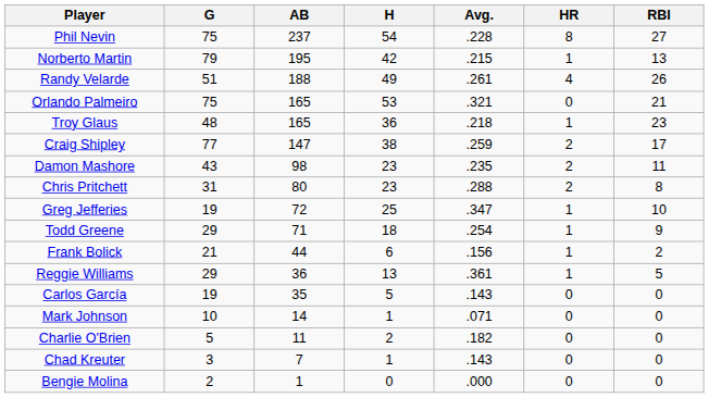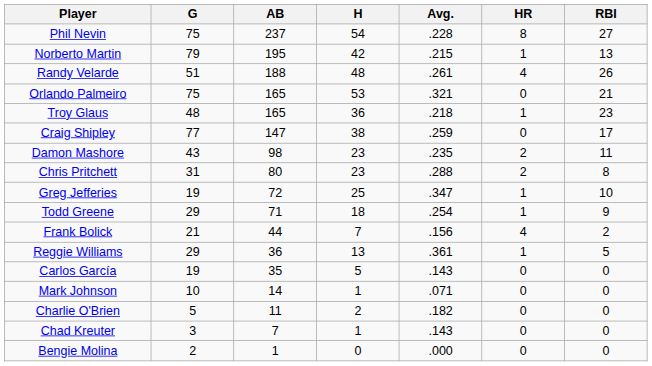Randy Velarde | H: 49 -> 48
Craig Shipley | HR: 2 -> 0
Frank Bolick | H: 6 -> 7
Frank Bolick | HR: 1 -> 4
